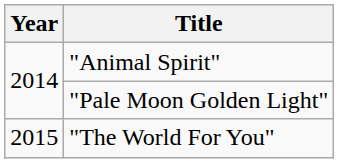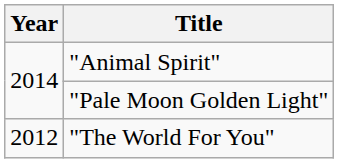"The World For You" | Year: 2015 -> 2012
